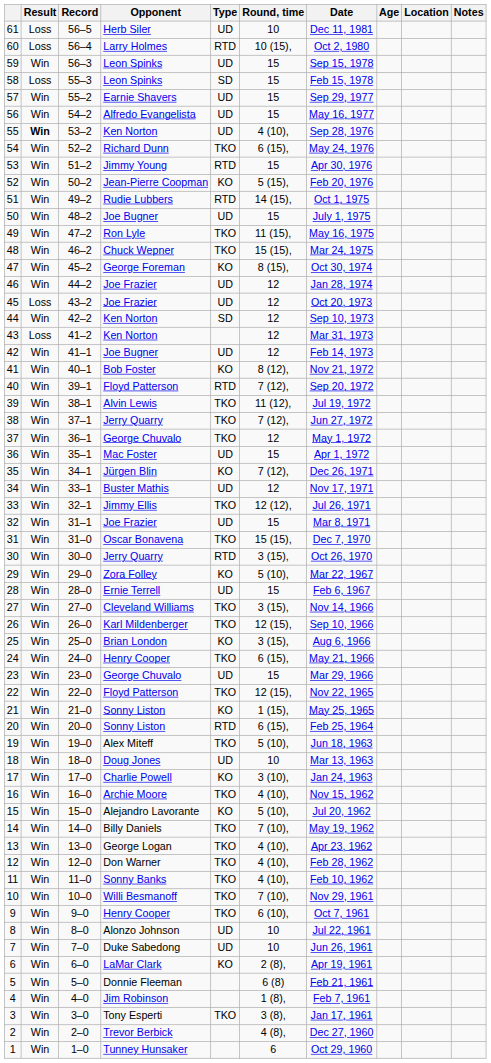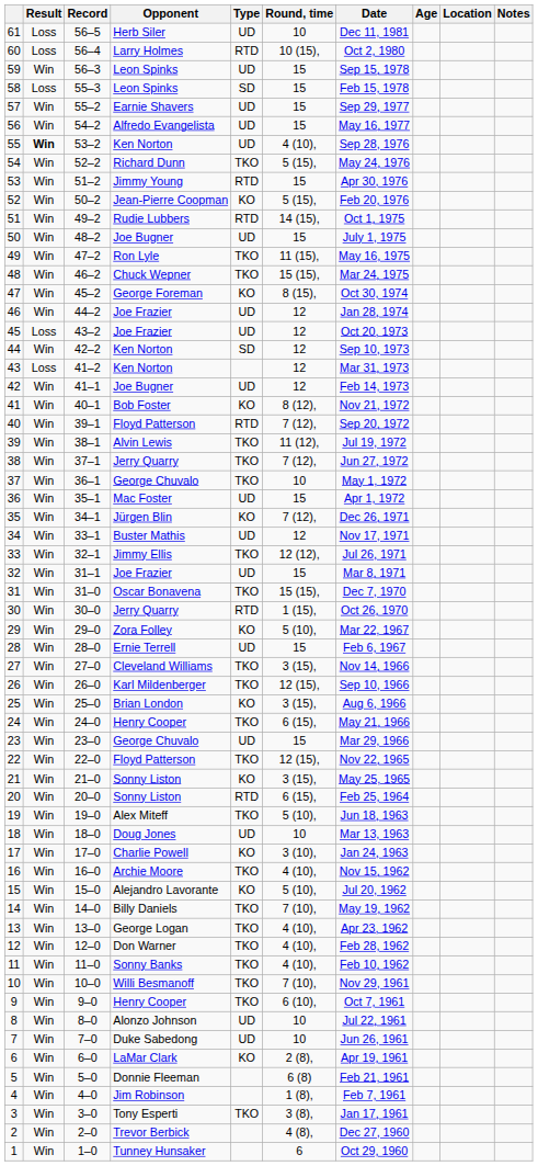54 | Round, time: 6 (15), -> 5 (15),
37 | Round, time: 12 -> 10
30 | Round, time: 3 (15), -> 1 (15),
21 | Round, time: 1 (15), -> 3 (15),
